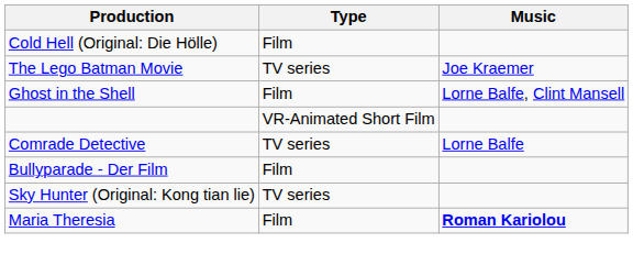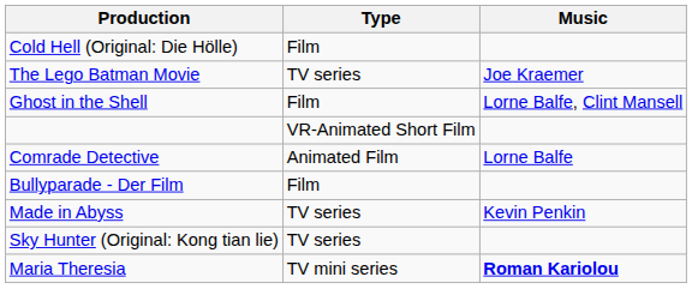Comrade Detective | Type: TV series -> Animated Film
+ row: Made in Abyss | TV series | Kevin Penkin
Maria Theresia | Type: Film -> TV mini series
